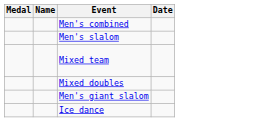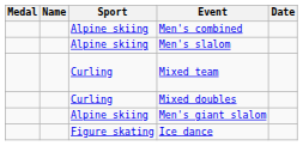+ column: Sport | Alpine skiing | Alpine skiing | Curling | Curling | Alpine skiing | Figure skating
